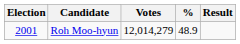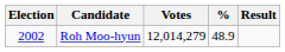Roh Moo-hyun | Election: 2001 -> 2002
